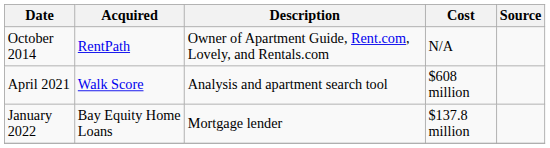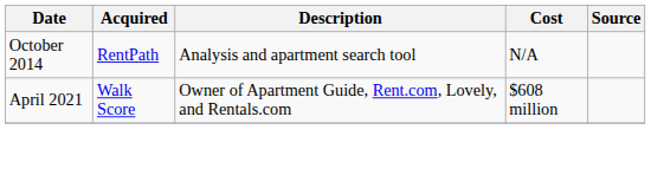October 2014 | Description: Owner of Apartment Guide, Rent.com, Lovely, and Rentals.com -> Analysis and apartment search tool
April 2021 | Description: Analysis and apartment search tool -> Owner of Apartment Guide, Rent.com, Lovely, and Rentals.com
- row: January 2022 | Bay Equity Home Loans | Mortgage lender | $137.8 million
